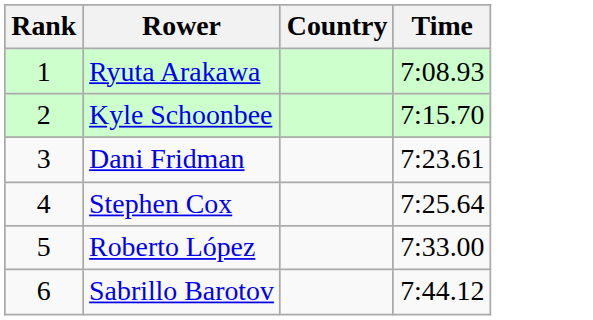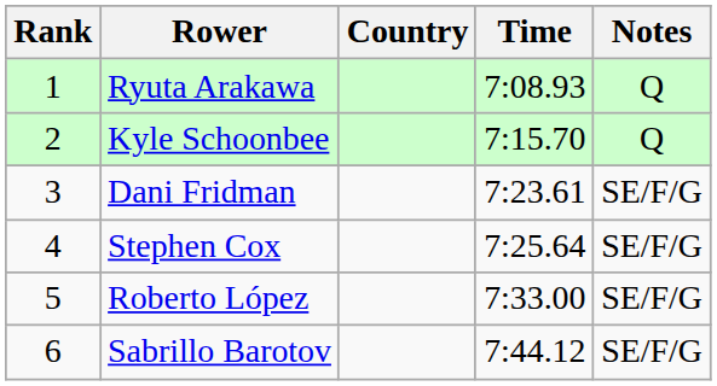+ column: Notes | Q | Q | SE/F/G | SE/F/G | SE/F/G | SE/F/G
